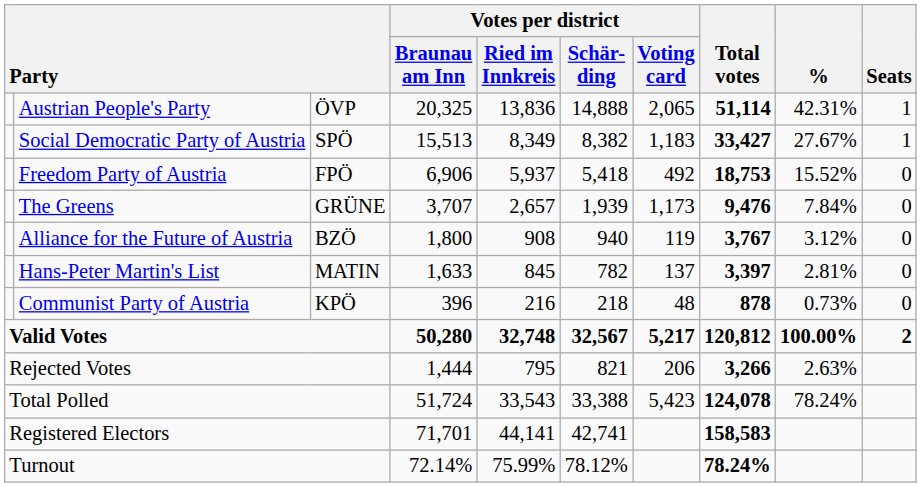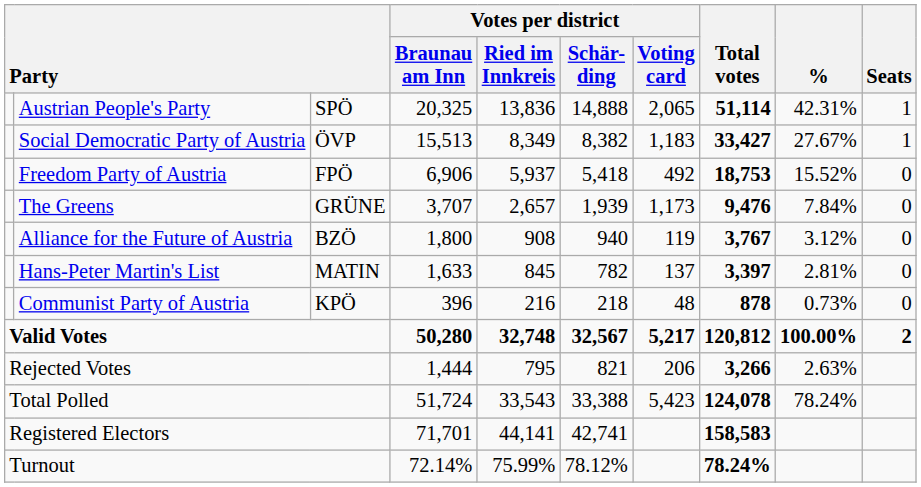Austrian People's Party | column 3: ÖVP -> SPÖ
Social Democratic Party of Austria | column 3: SPÖ -> ÖVP
